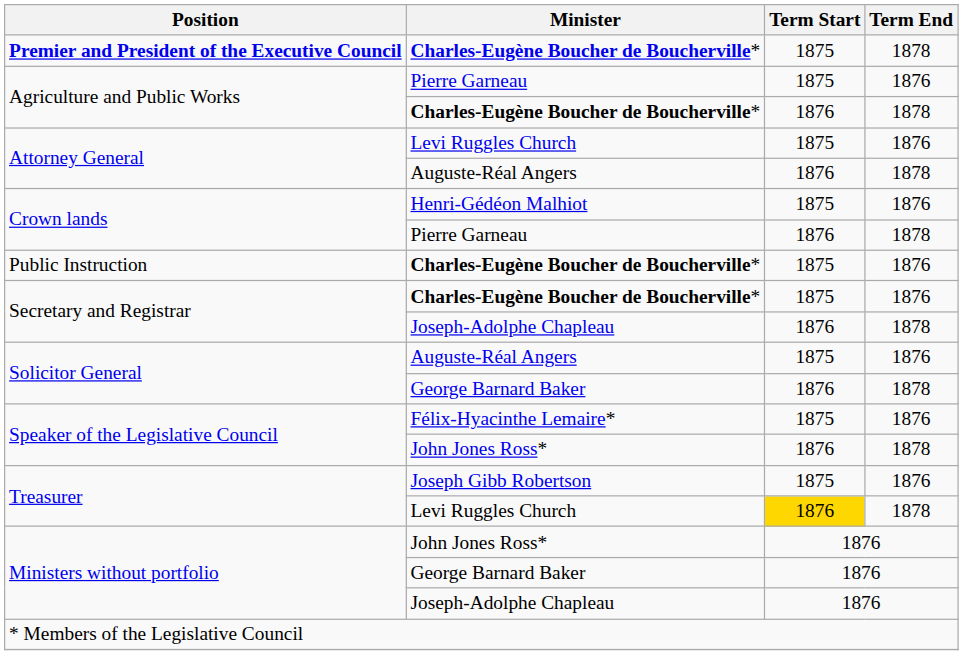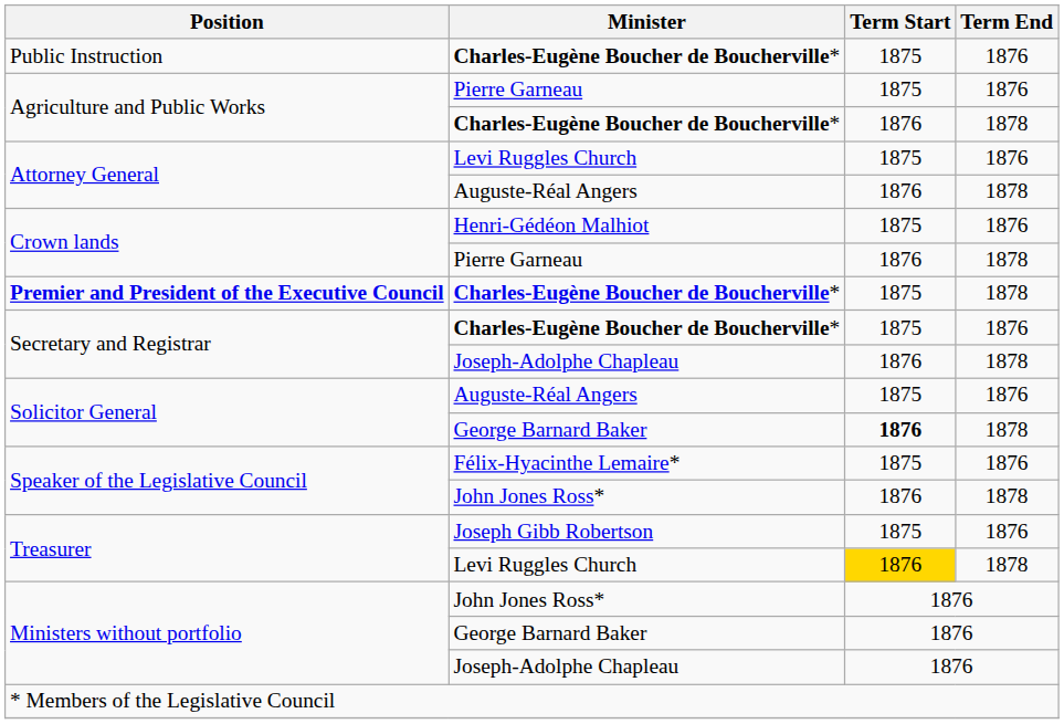rows swapped: Premier and President of the Executive Council <-> Public Instruction
Solicitor General / George Barnard Baker | Term Start: normal -> bold
